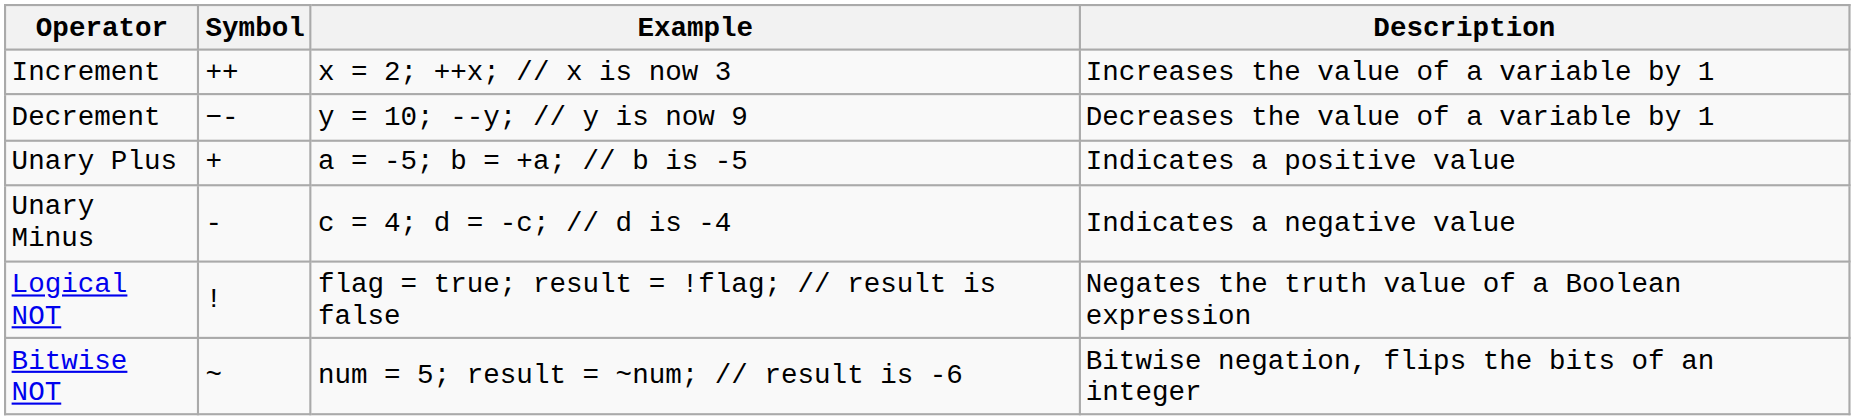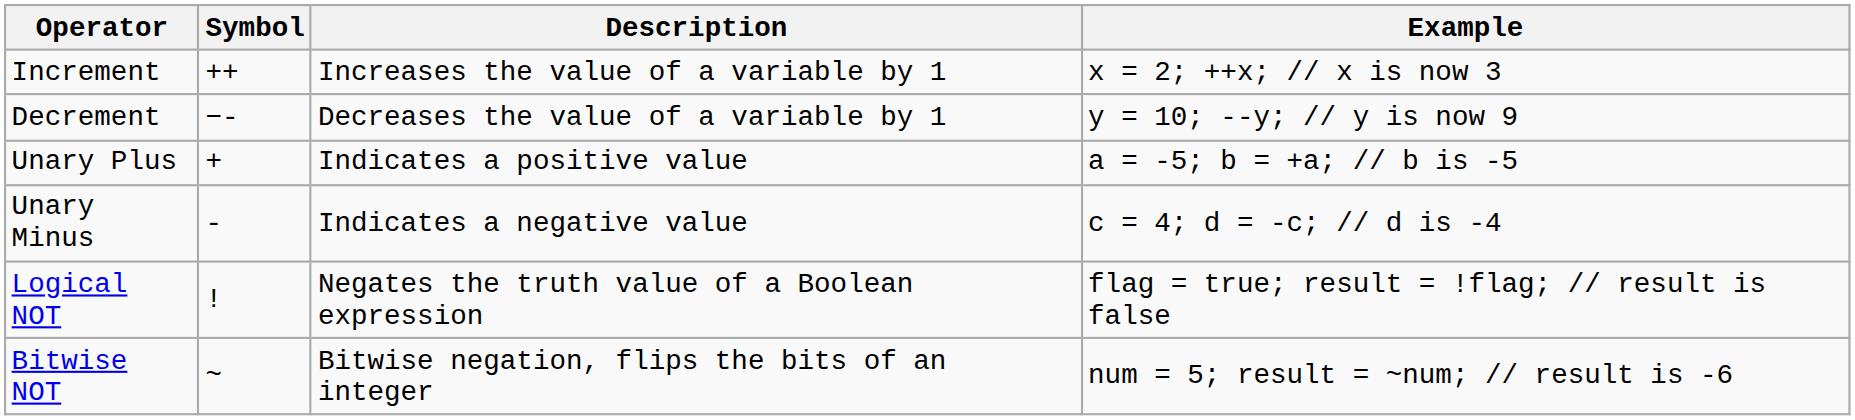columns swapped: Description <-> Example
